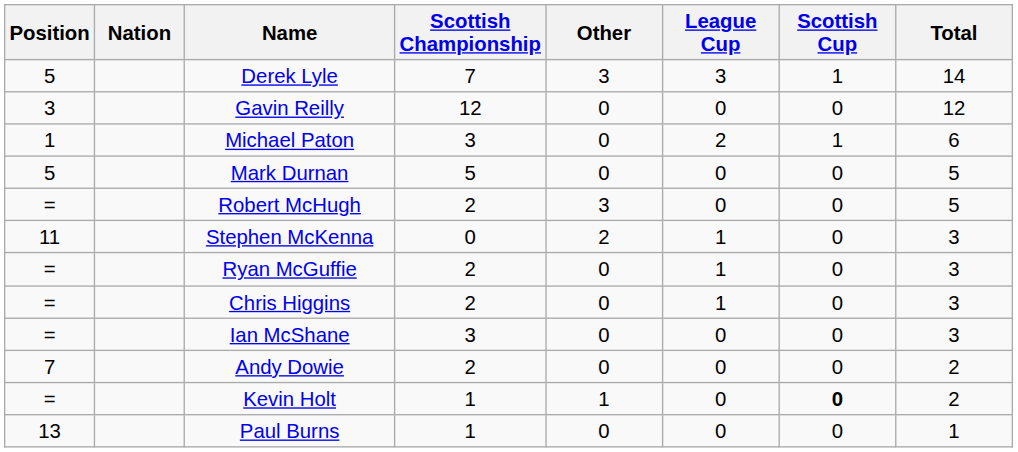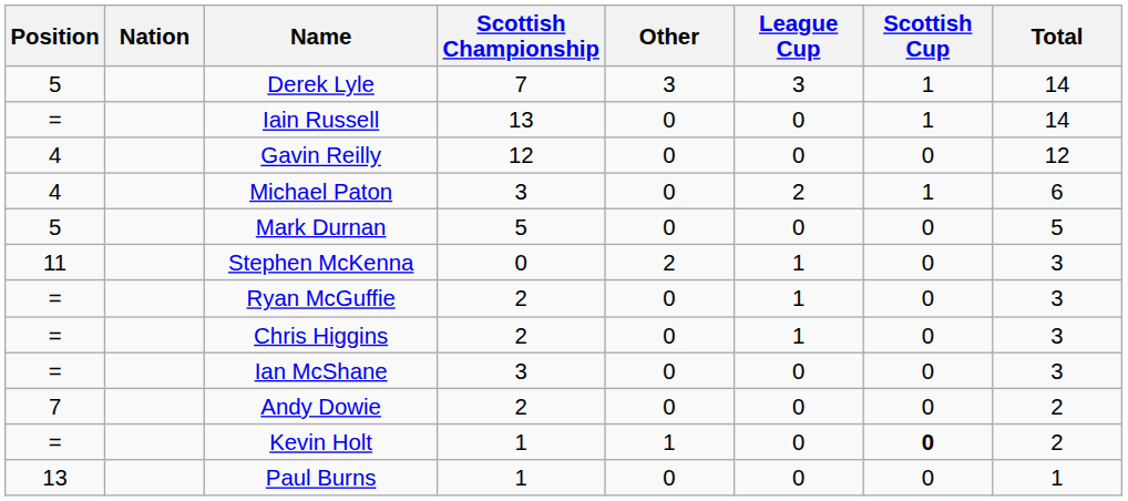+ row: = | Iain Russell | 13 | 0 | 0 | 1 | 14
Gavin Reilly | Position: 3 -> 4
Michael Paton | Position: 1 -> 4
- row: = | Robert McHugh | 2 | 3 | 0 | 0 | 5
